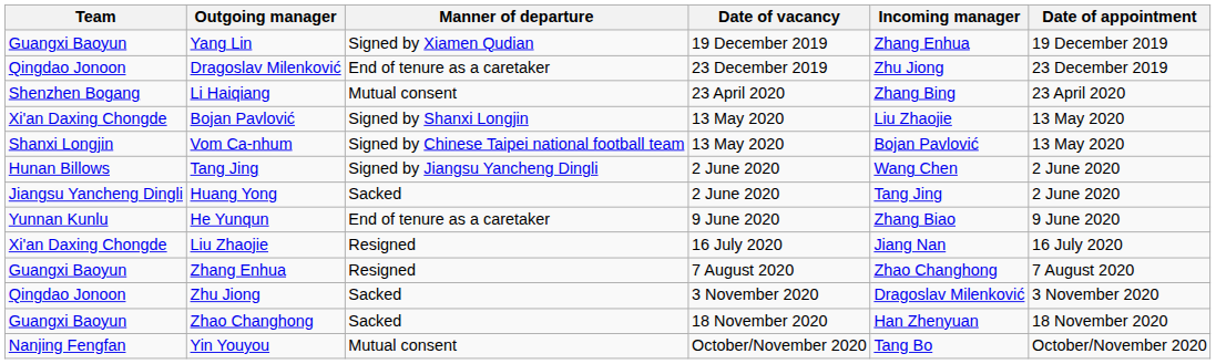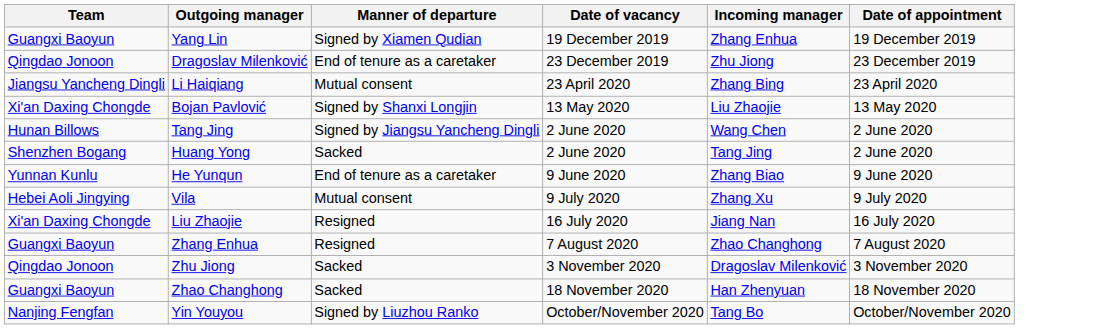Li Haiqiang | Team: Shenzhen Bogang -> Jiangsu Yancheng Dingli
- row: Shanxi Longjin | Vom Ca-nhum | Signed by Chinese Taipei national football team | 13 May 2020 | Bojan Pavlović | 13 May 2020
Huang Yong | Team: Jiangsu Yancheng Dingli -> Shenzhen Bogang
+ row: Hebei Aoli Jingying | Vila | Mutual consent | 9 July 2020 | Zhang Xu | 9 July 2020
Yin Youyou | Manner of departure: Mutual consent -> Signed by Liuzhou Ranko
